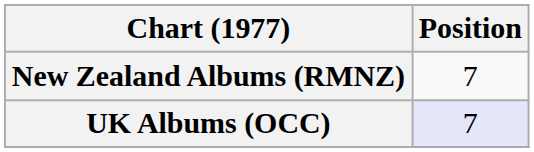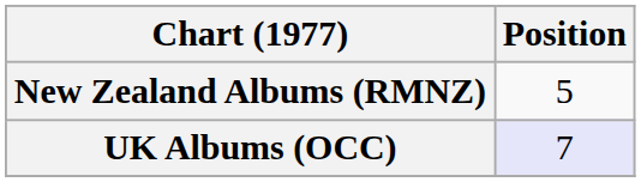New Zealand Albums (RMNZ) | Position: 7 -> 5
